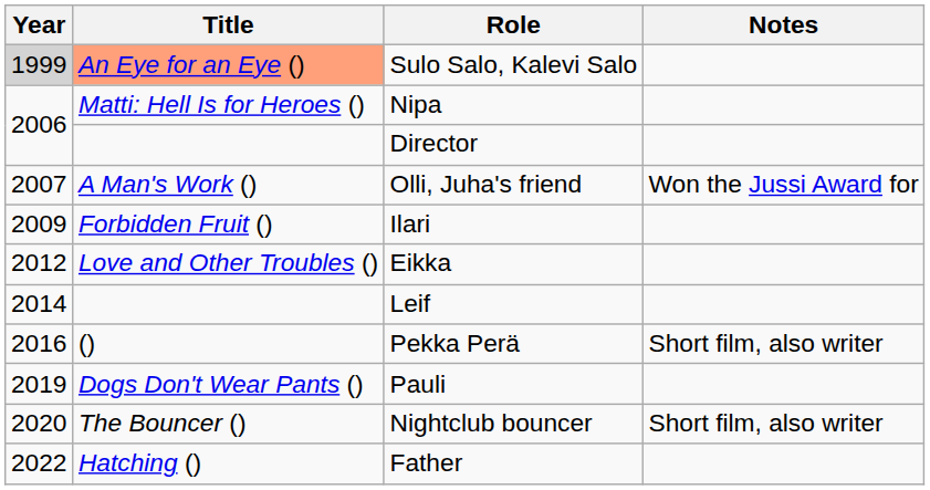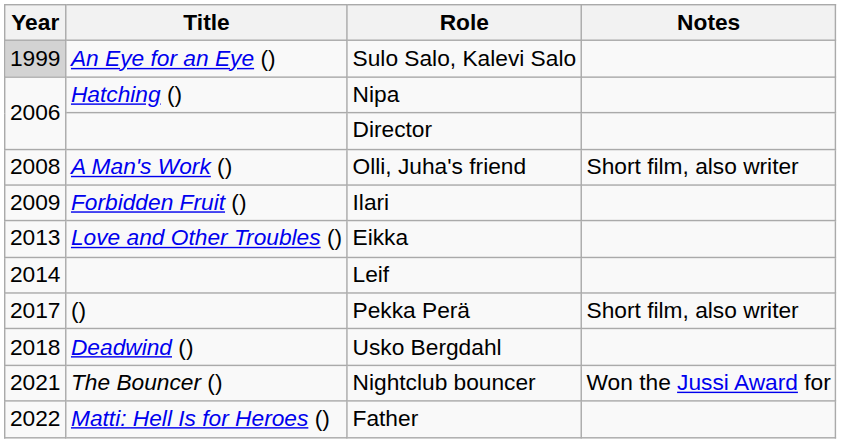Sulo Salo, Kalevi Salo | Title: lightsalmon background -> no background
Nipa | Title: Matti: Hell Is for Heroes () -> Hatching ()
Olli, Juha's friend | Year: 2007 -> 2008
Olli, Juha's friend | Notes: Won the Jussi Award for -> Short film, also writer
Eikka | Year: 2012 -> 2013
Pekka Perä | Year: 2016 -> 2017
+ row: 2018 | Deadwind () | Usko Bergdahl
- row: 2019 | Dogs Don't Wear Pants () | Pauli
Nightclub bouncer | Year: 2020 -> 2021
Nightclub bouncer | Notes: Short film, also writer -> Won the Jussi Award for
Father | Title: Hatching () -> Matti: Hell Is for Heroes ()
